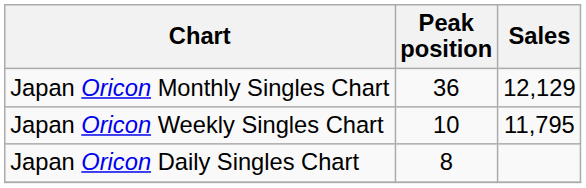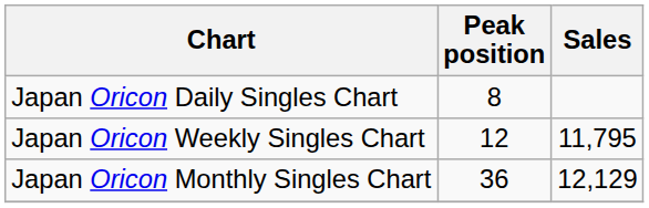rows swapped: Japan Oricon Daily Singles Chart <-> Japan Oricon Monthly Singles Chart
Japan Oricon Weekly Singles Chart | Peak position: 10 -> 12
